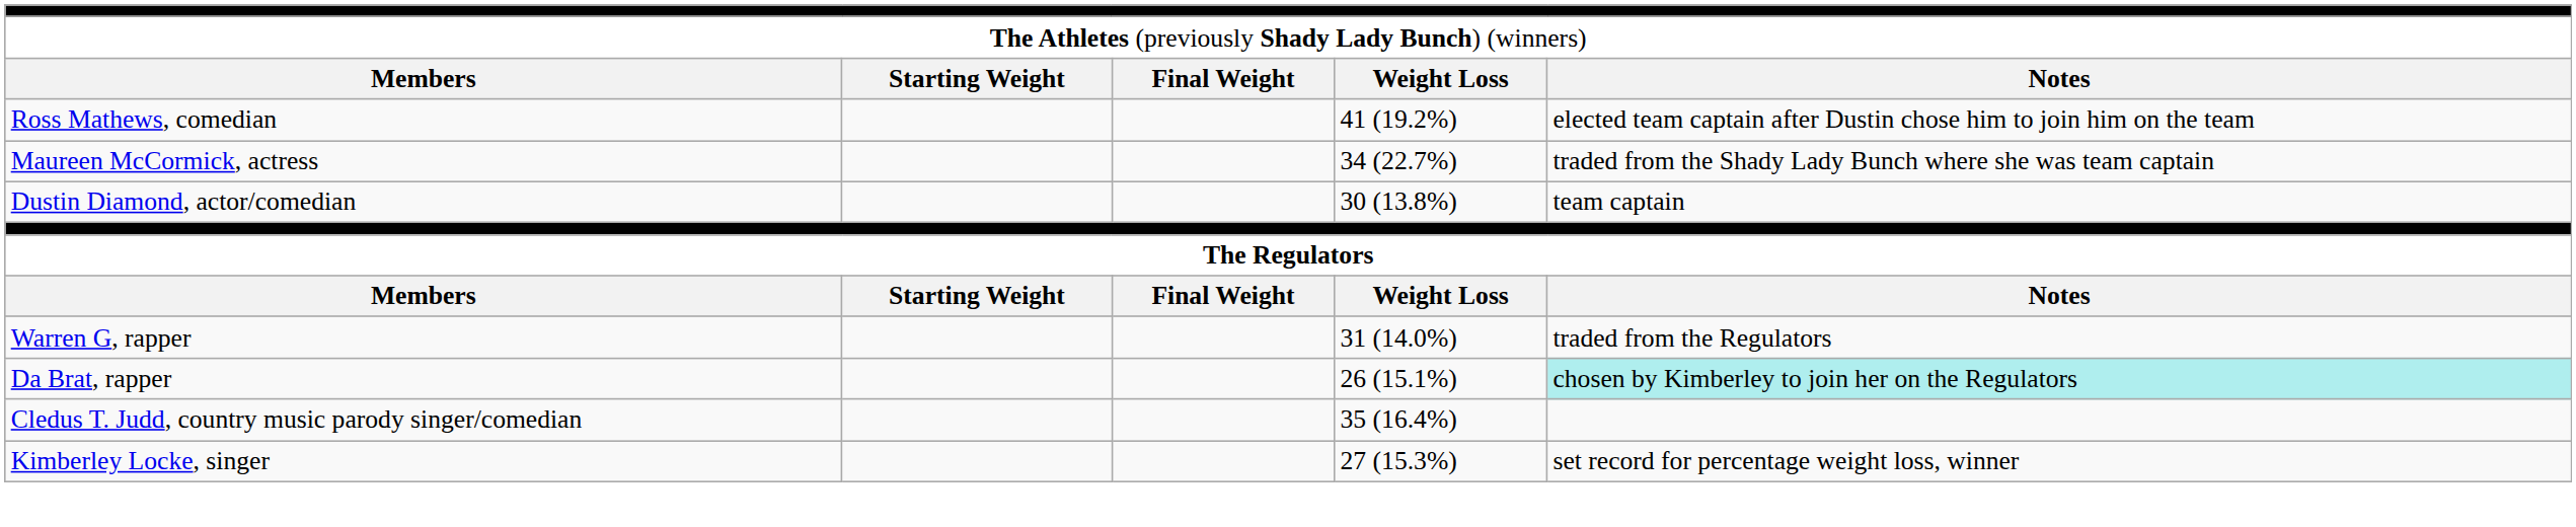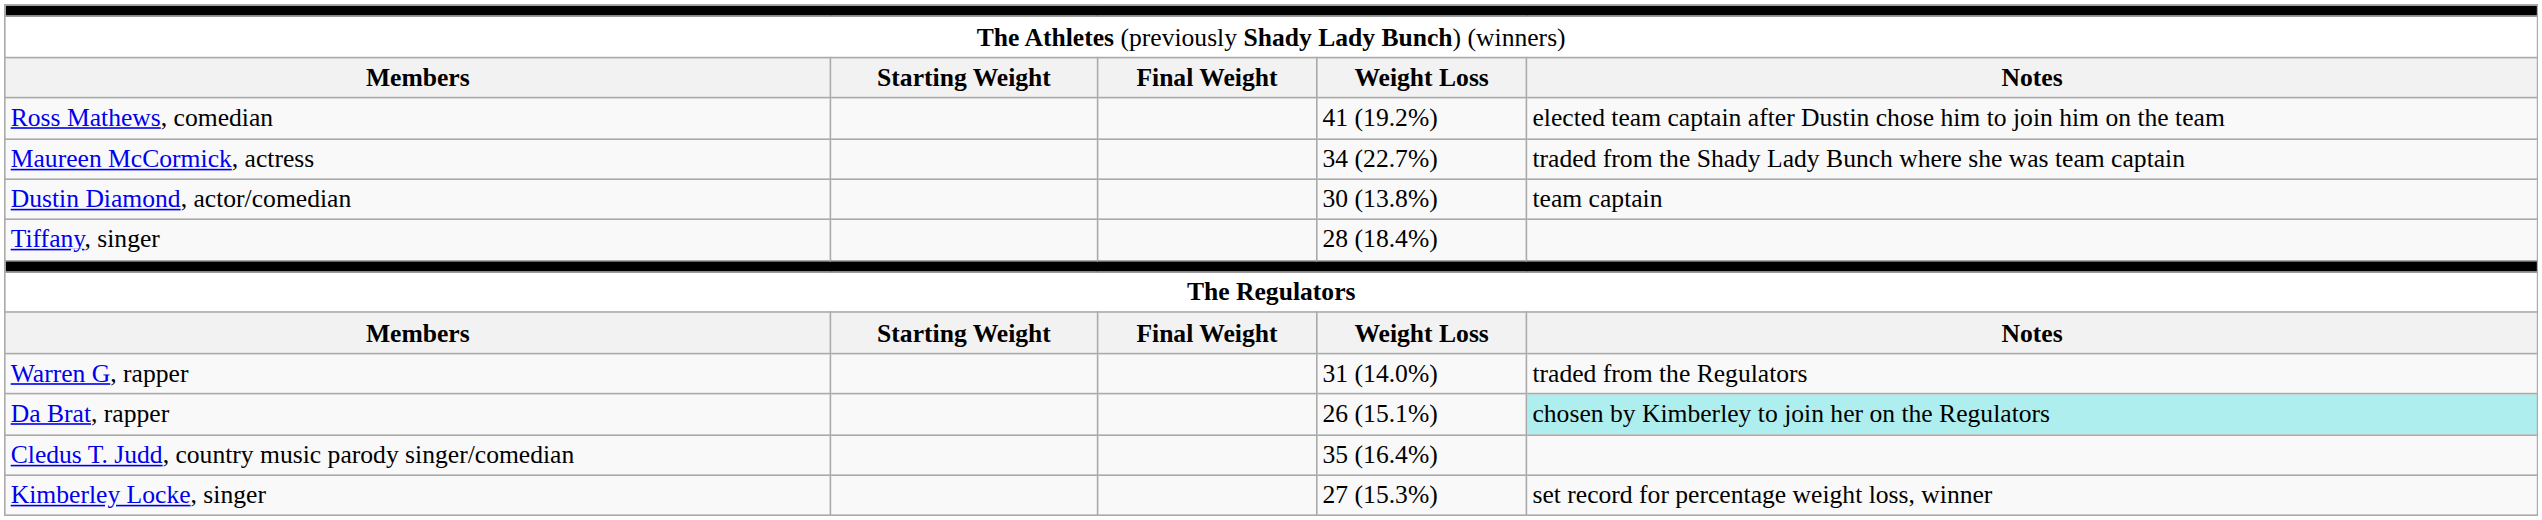+ row: Tiffany, singer | 28 (18.4%)
